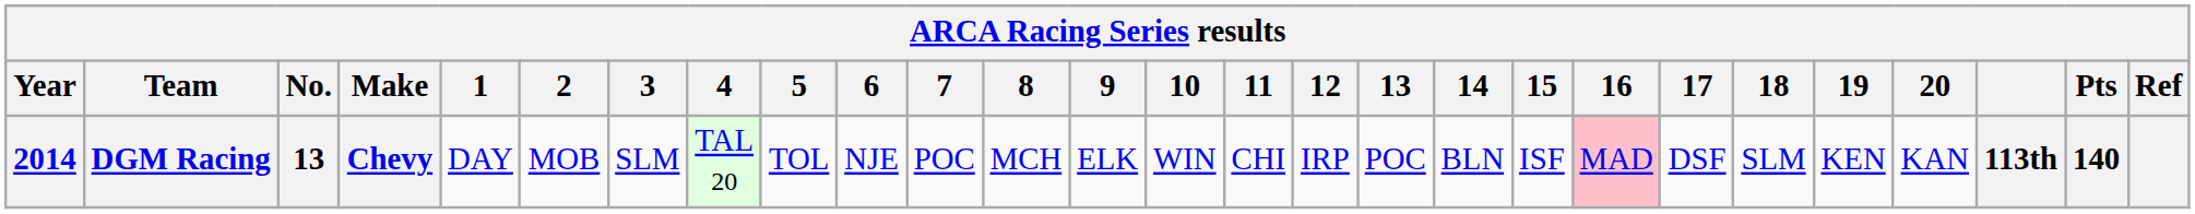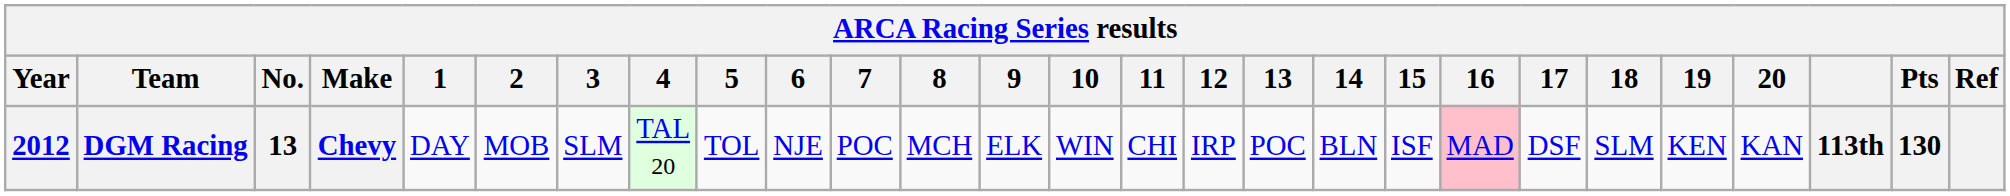DGM Racing | Year: 2014 -> 2012
DGM Racing | Pts: 140 -> 130
